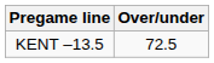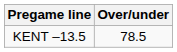KENT –13.5 | Over/under: 72.5 -> 78.5
